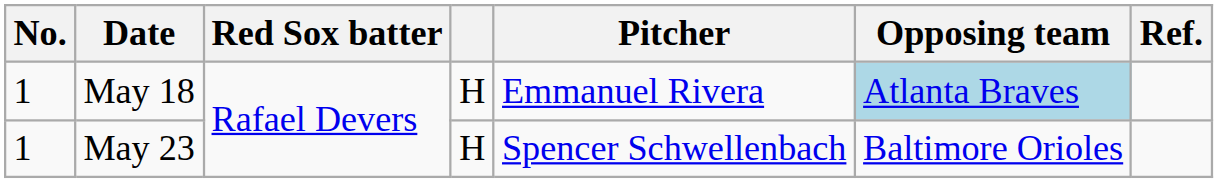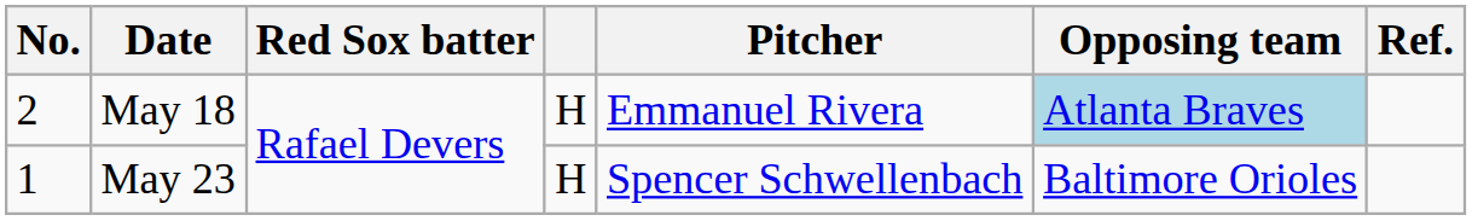May 18 | No.: 1 -> 2
